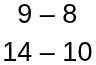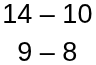rows swapped: 14 – 10 <-> 9 – 8
